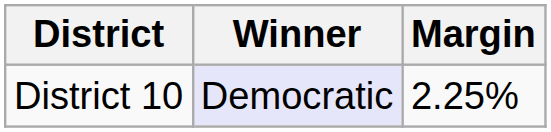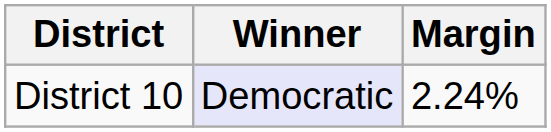District 10 | Margin: 2.25% -> 2.24%
